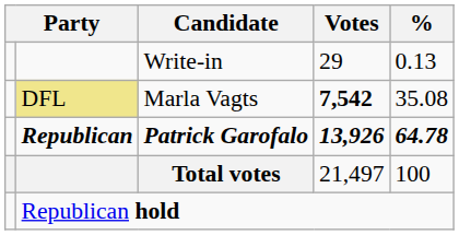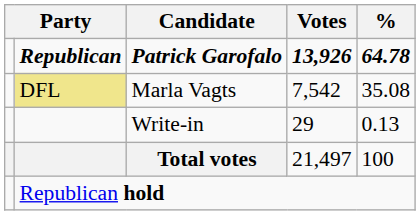rows swapped: Patrick Garofalo <-> Write-in
Marla Vagts | Votes: bold -> normal
